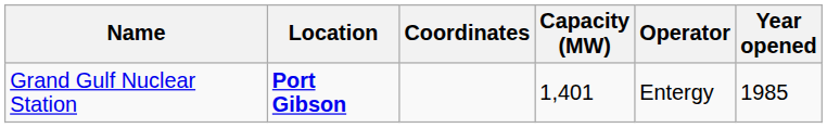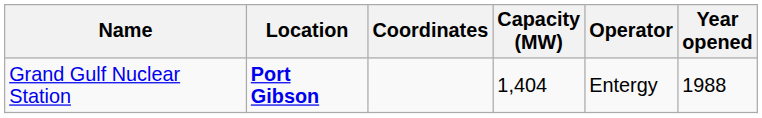Grand Gulf Nuclear Station | Capacity (MW): 1,401 -> 1,404
Grand Gulf Nuclear Station | Year opened: 1985 -> 1988
